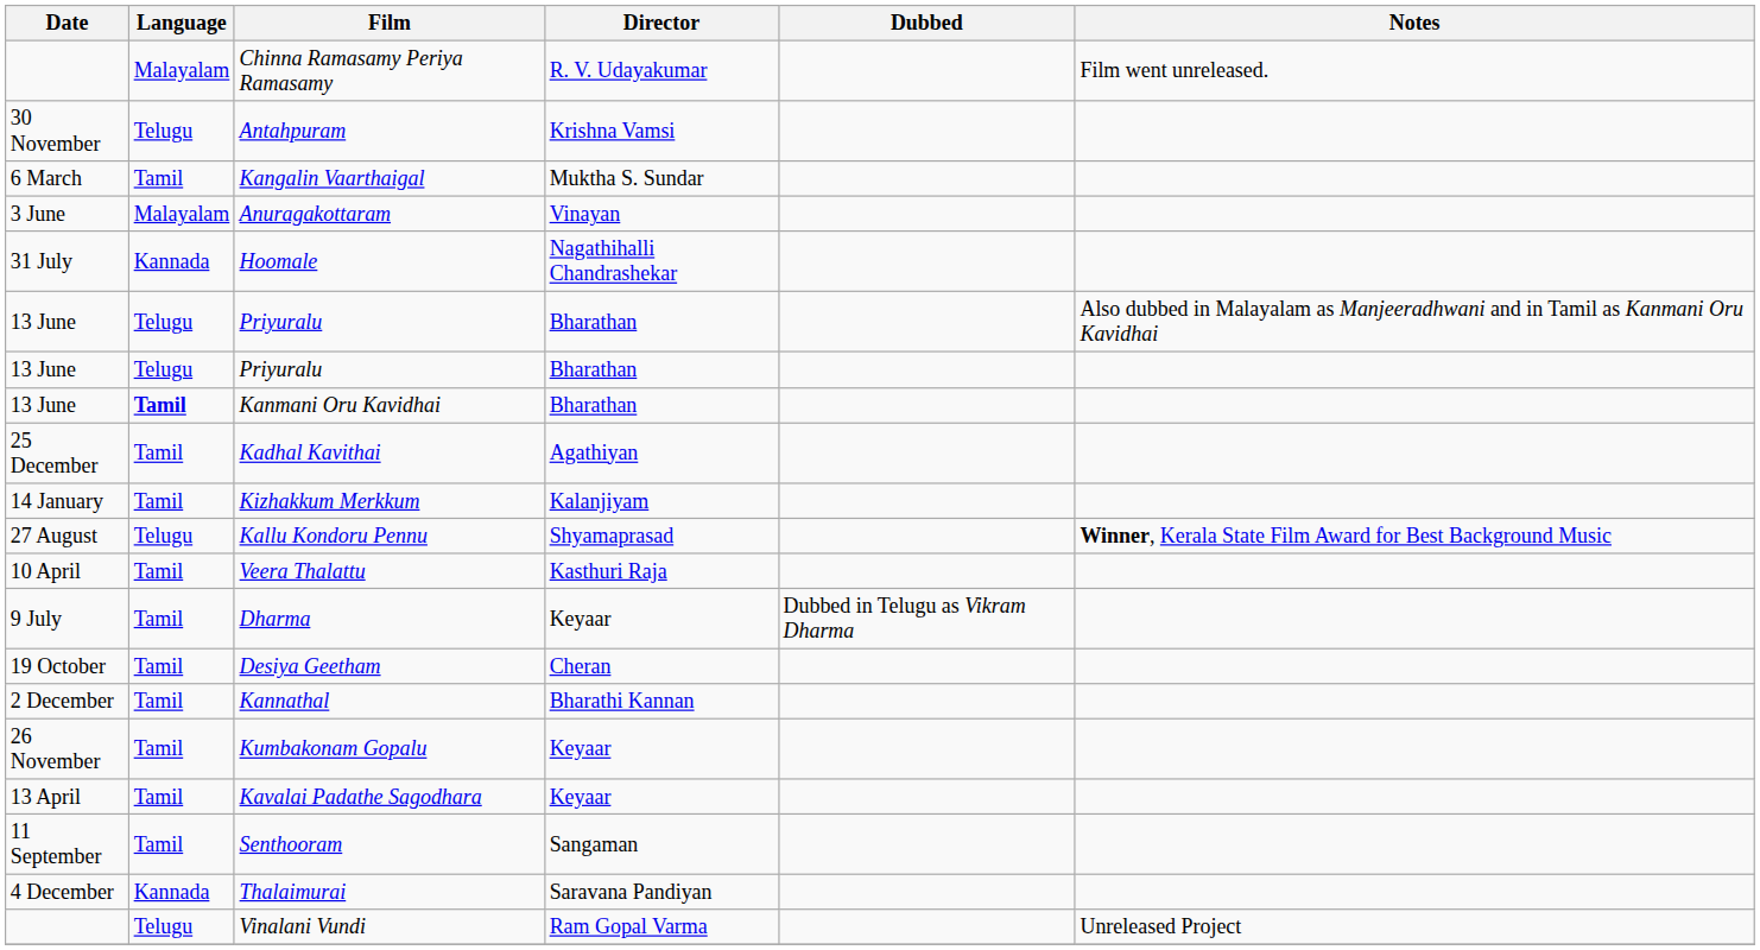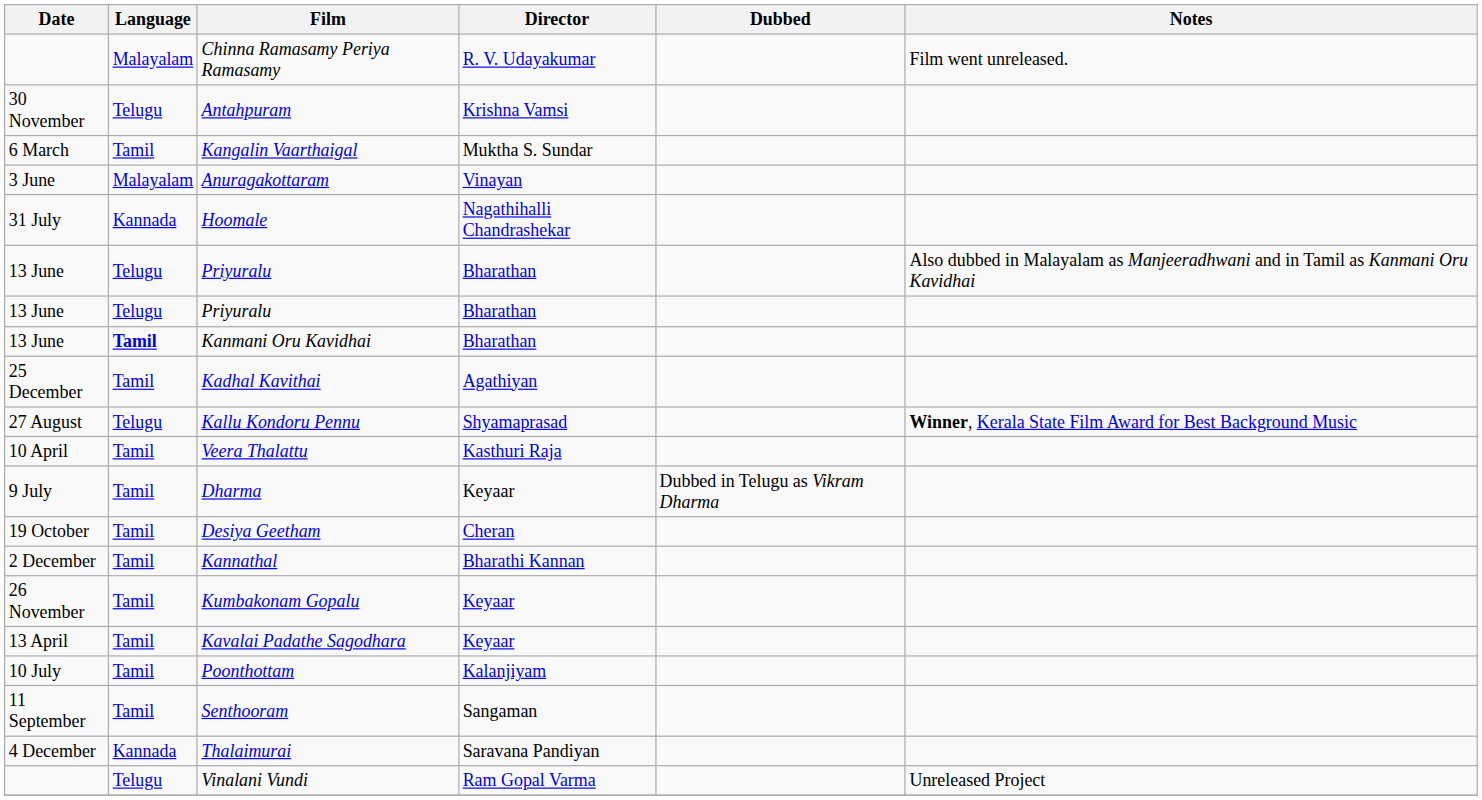- row: 14 January | Tamil | Kizhakkum Merkkum | Kalanjiyam
+ row: 10 July | Tamil | Poonthottam | Kalanjiyam
